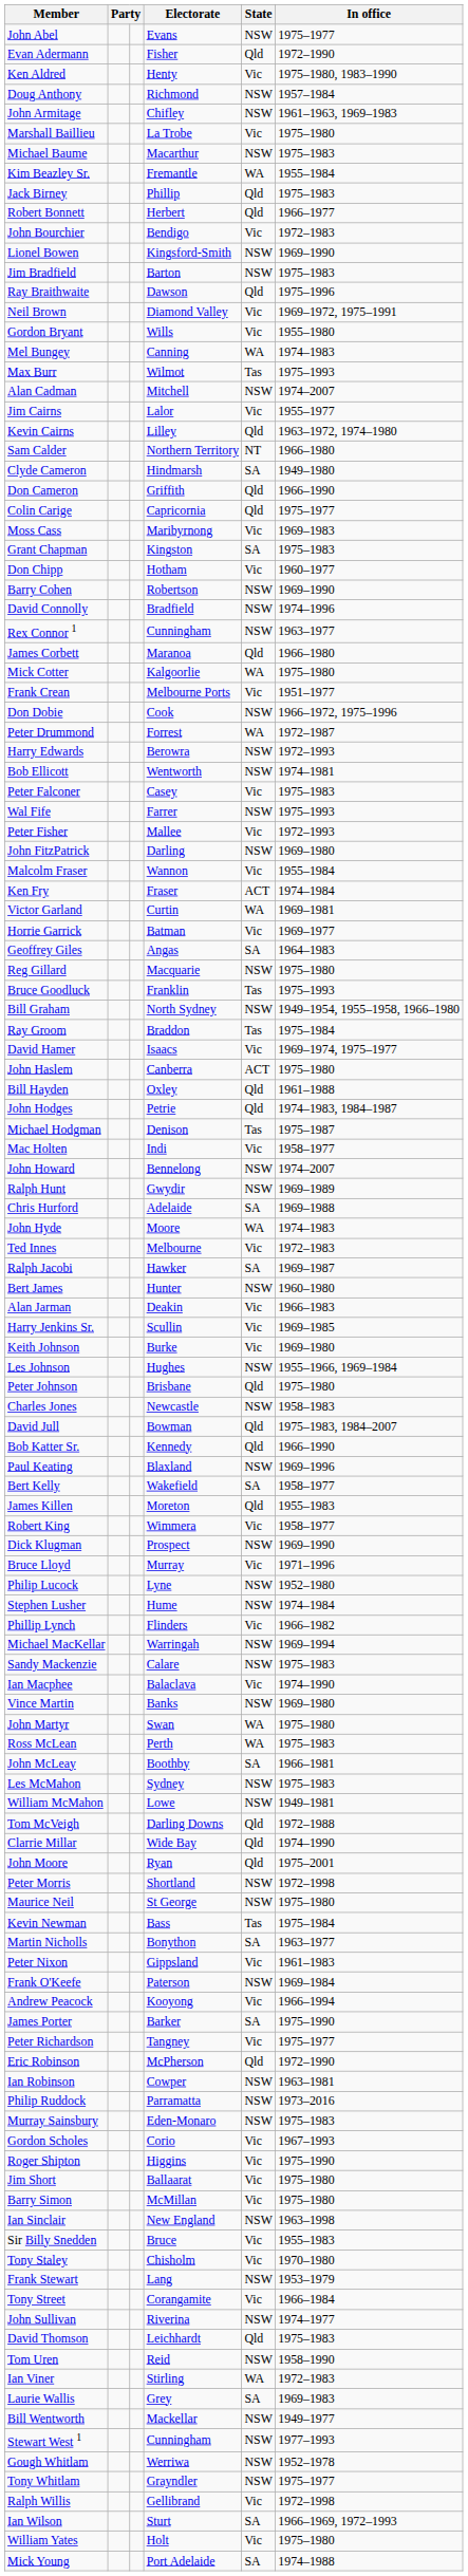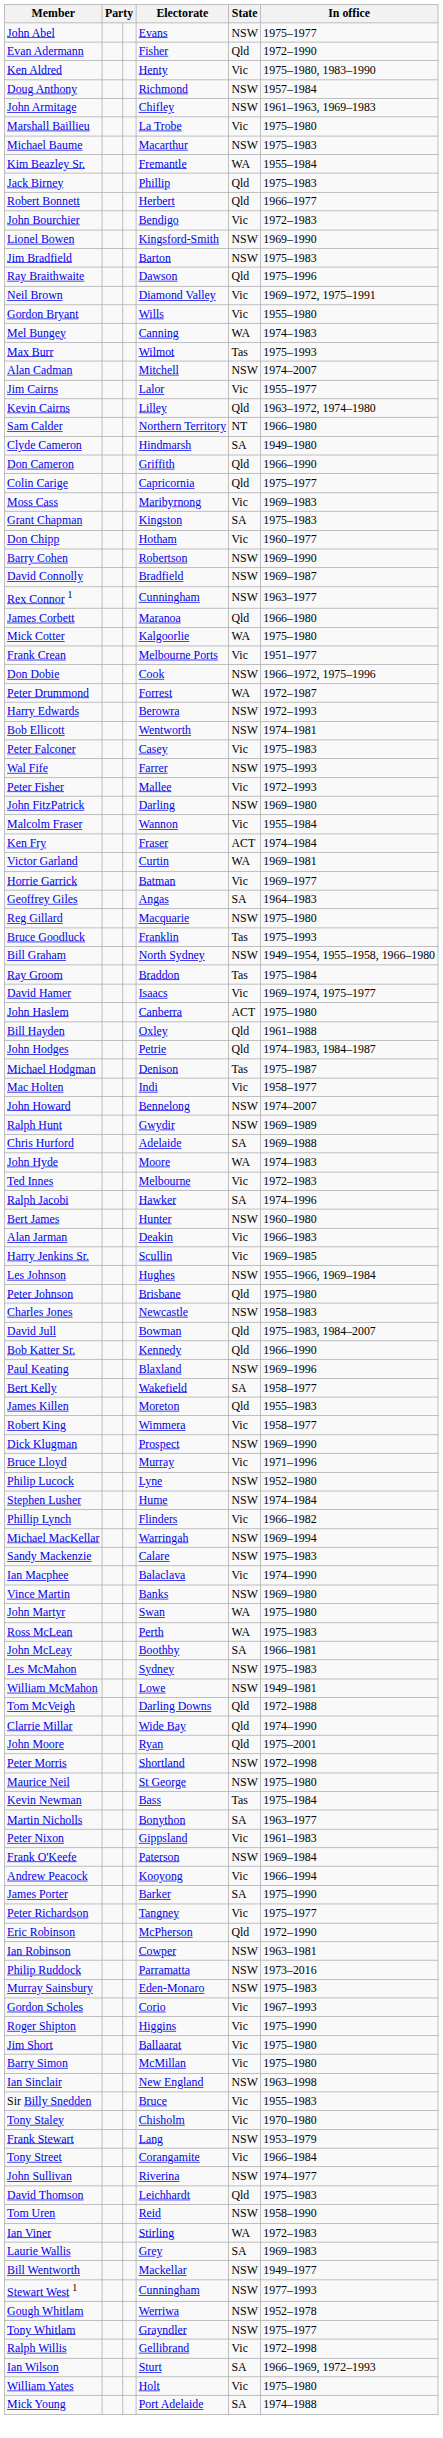David Connolly | In office: 1974–1996 -> 1969–1987
Ralph Jacobi | In office: 1969–1987 -> 1974–1996
- row: Keith Johnson | Burke | Vic | 1969–1980
